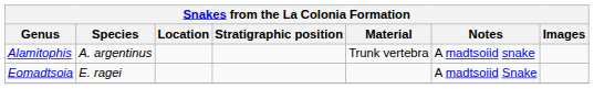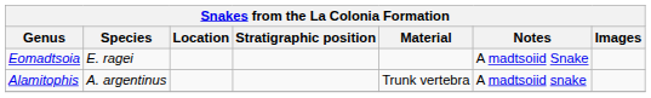rows swapped: Alamitophis <-> Eomadtsoia
